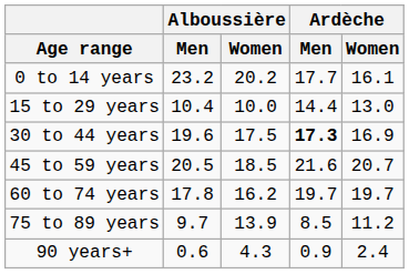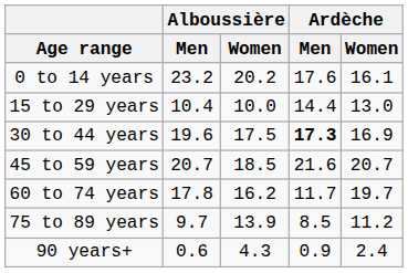0 to 14 years | Ardèche / Men: 17.7 -> 17.6
45 to 59 years | Alboussière / Men: 20.5 -> 20.7
60 to 74 years | Ardèche / Men: 19.7 -> 11.7
